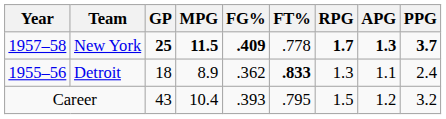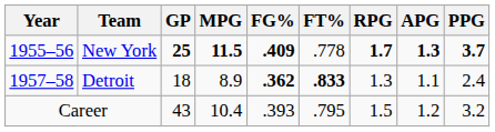New York | Year: 1957–58 -> 1955–56
Detroit | Year: 1955–56 -> 1957–58
Detroit | FG%: normal -> bold
